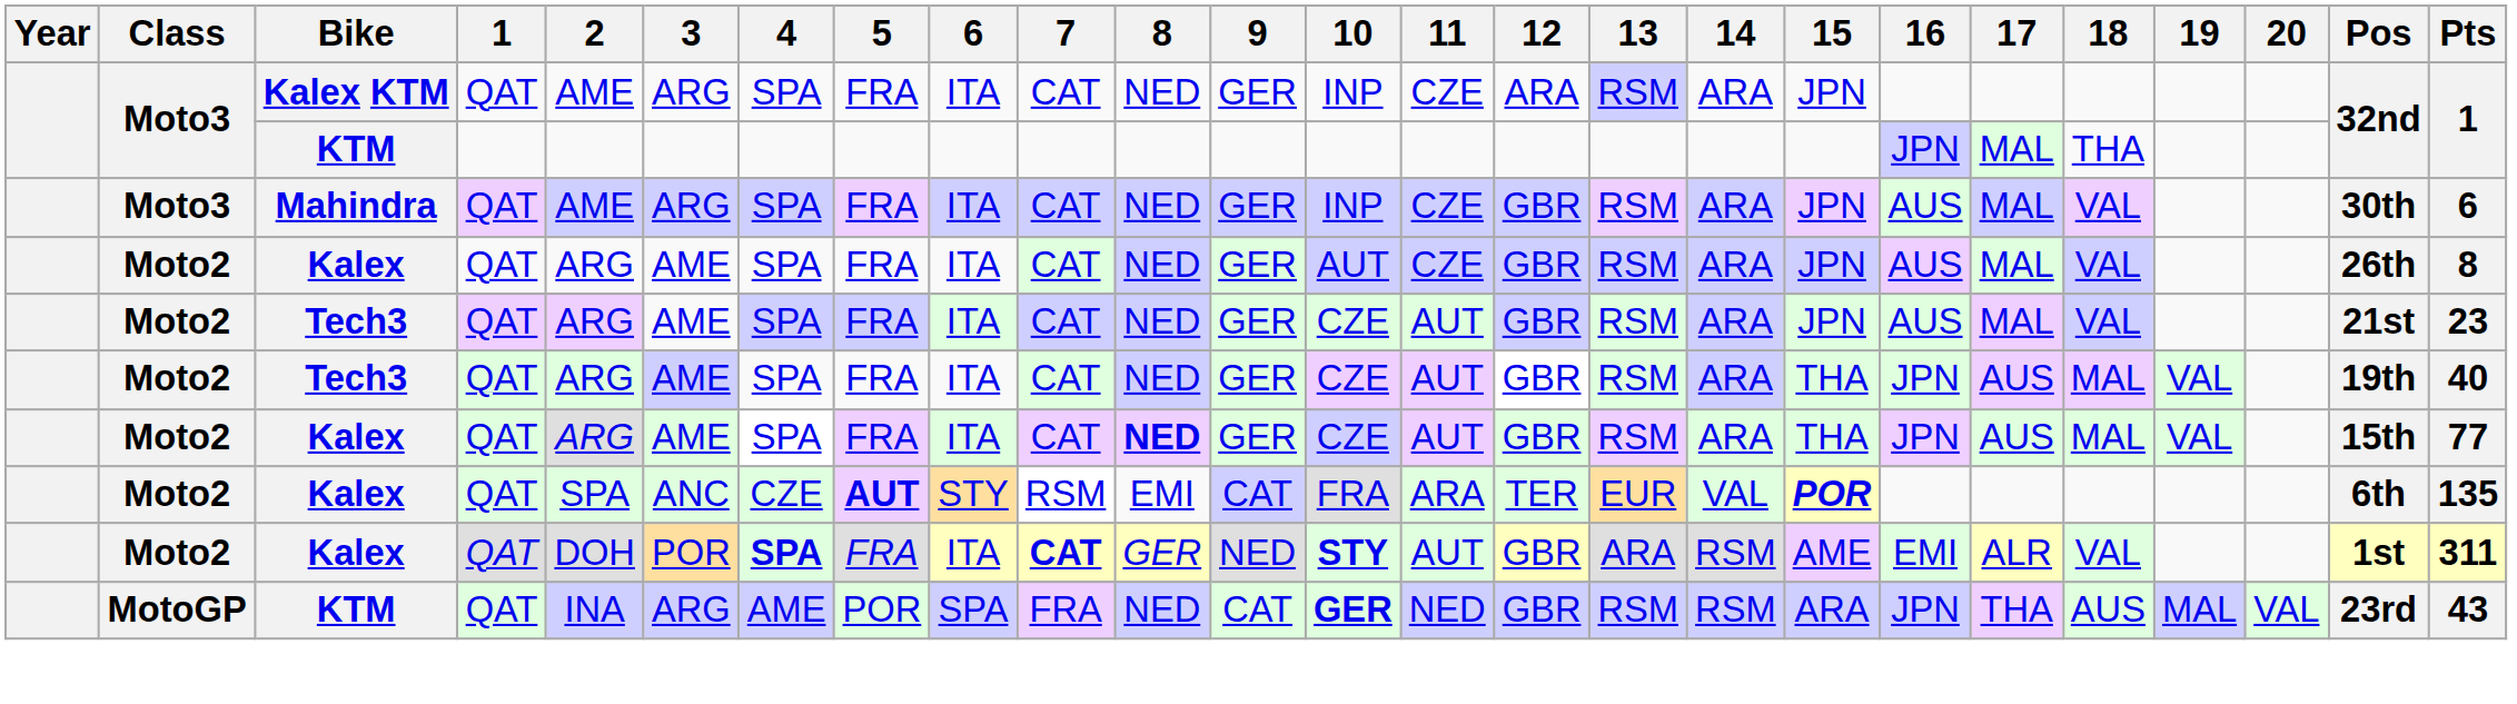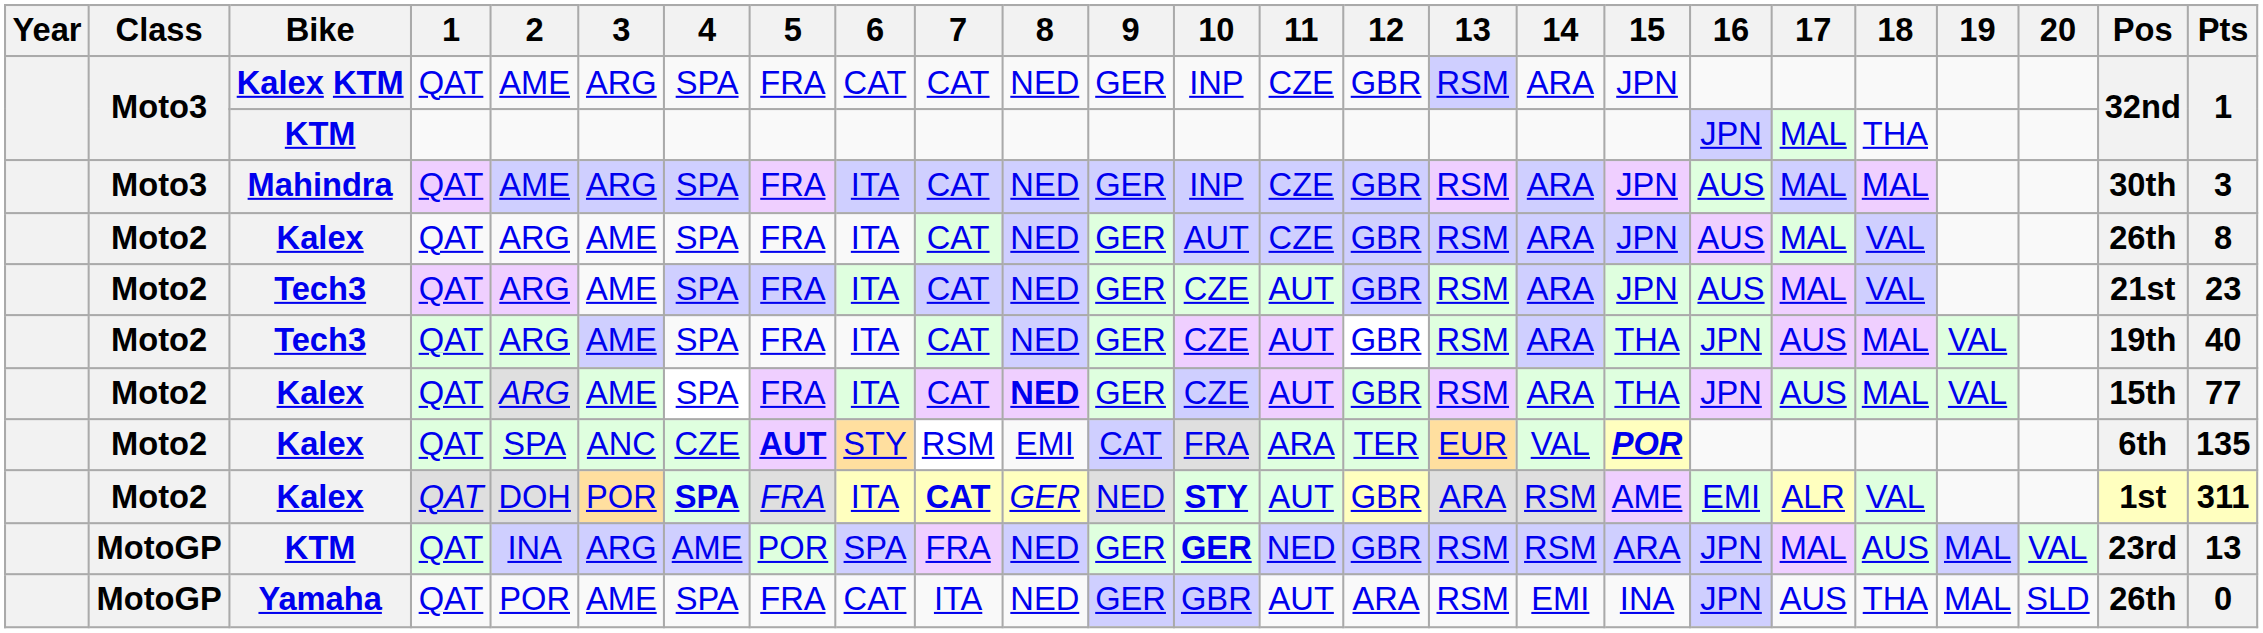Kalex KTM | 6: ITA -> CAT
Kalex KTM | 12: ARA -> GBR
Mahindra | 18: VAL -> MAL
Mahindra | Pts: 6 -> 3
MotoGP / KTM | 9: CAT -> GER
MotoGP / KTM | 17: THA -> MAL
MotoGP / KTM | Pts: 43 -> 13
+ row: MotoGP | Yamaha | QAT | POR | AME | SPA | FRA | CAT | ITA | NED | GER | GBR | AUT | ARA | RSM | EMI | INA | JPN | AUS | THA | MAL | SLD | 26th | 0
